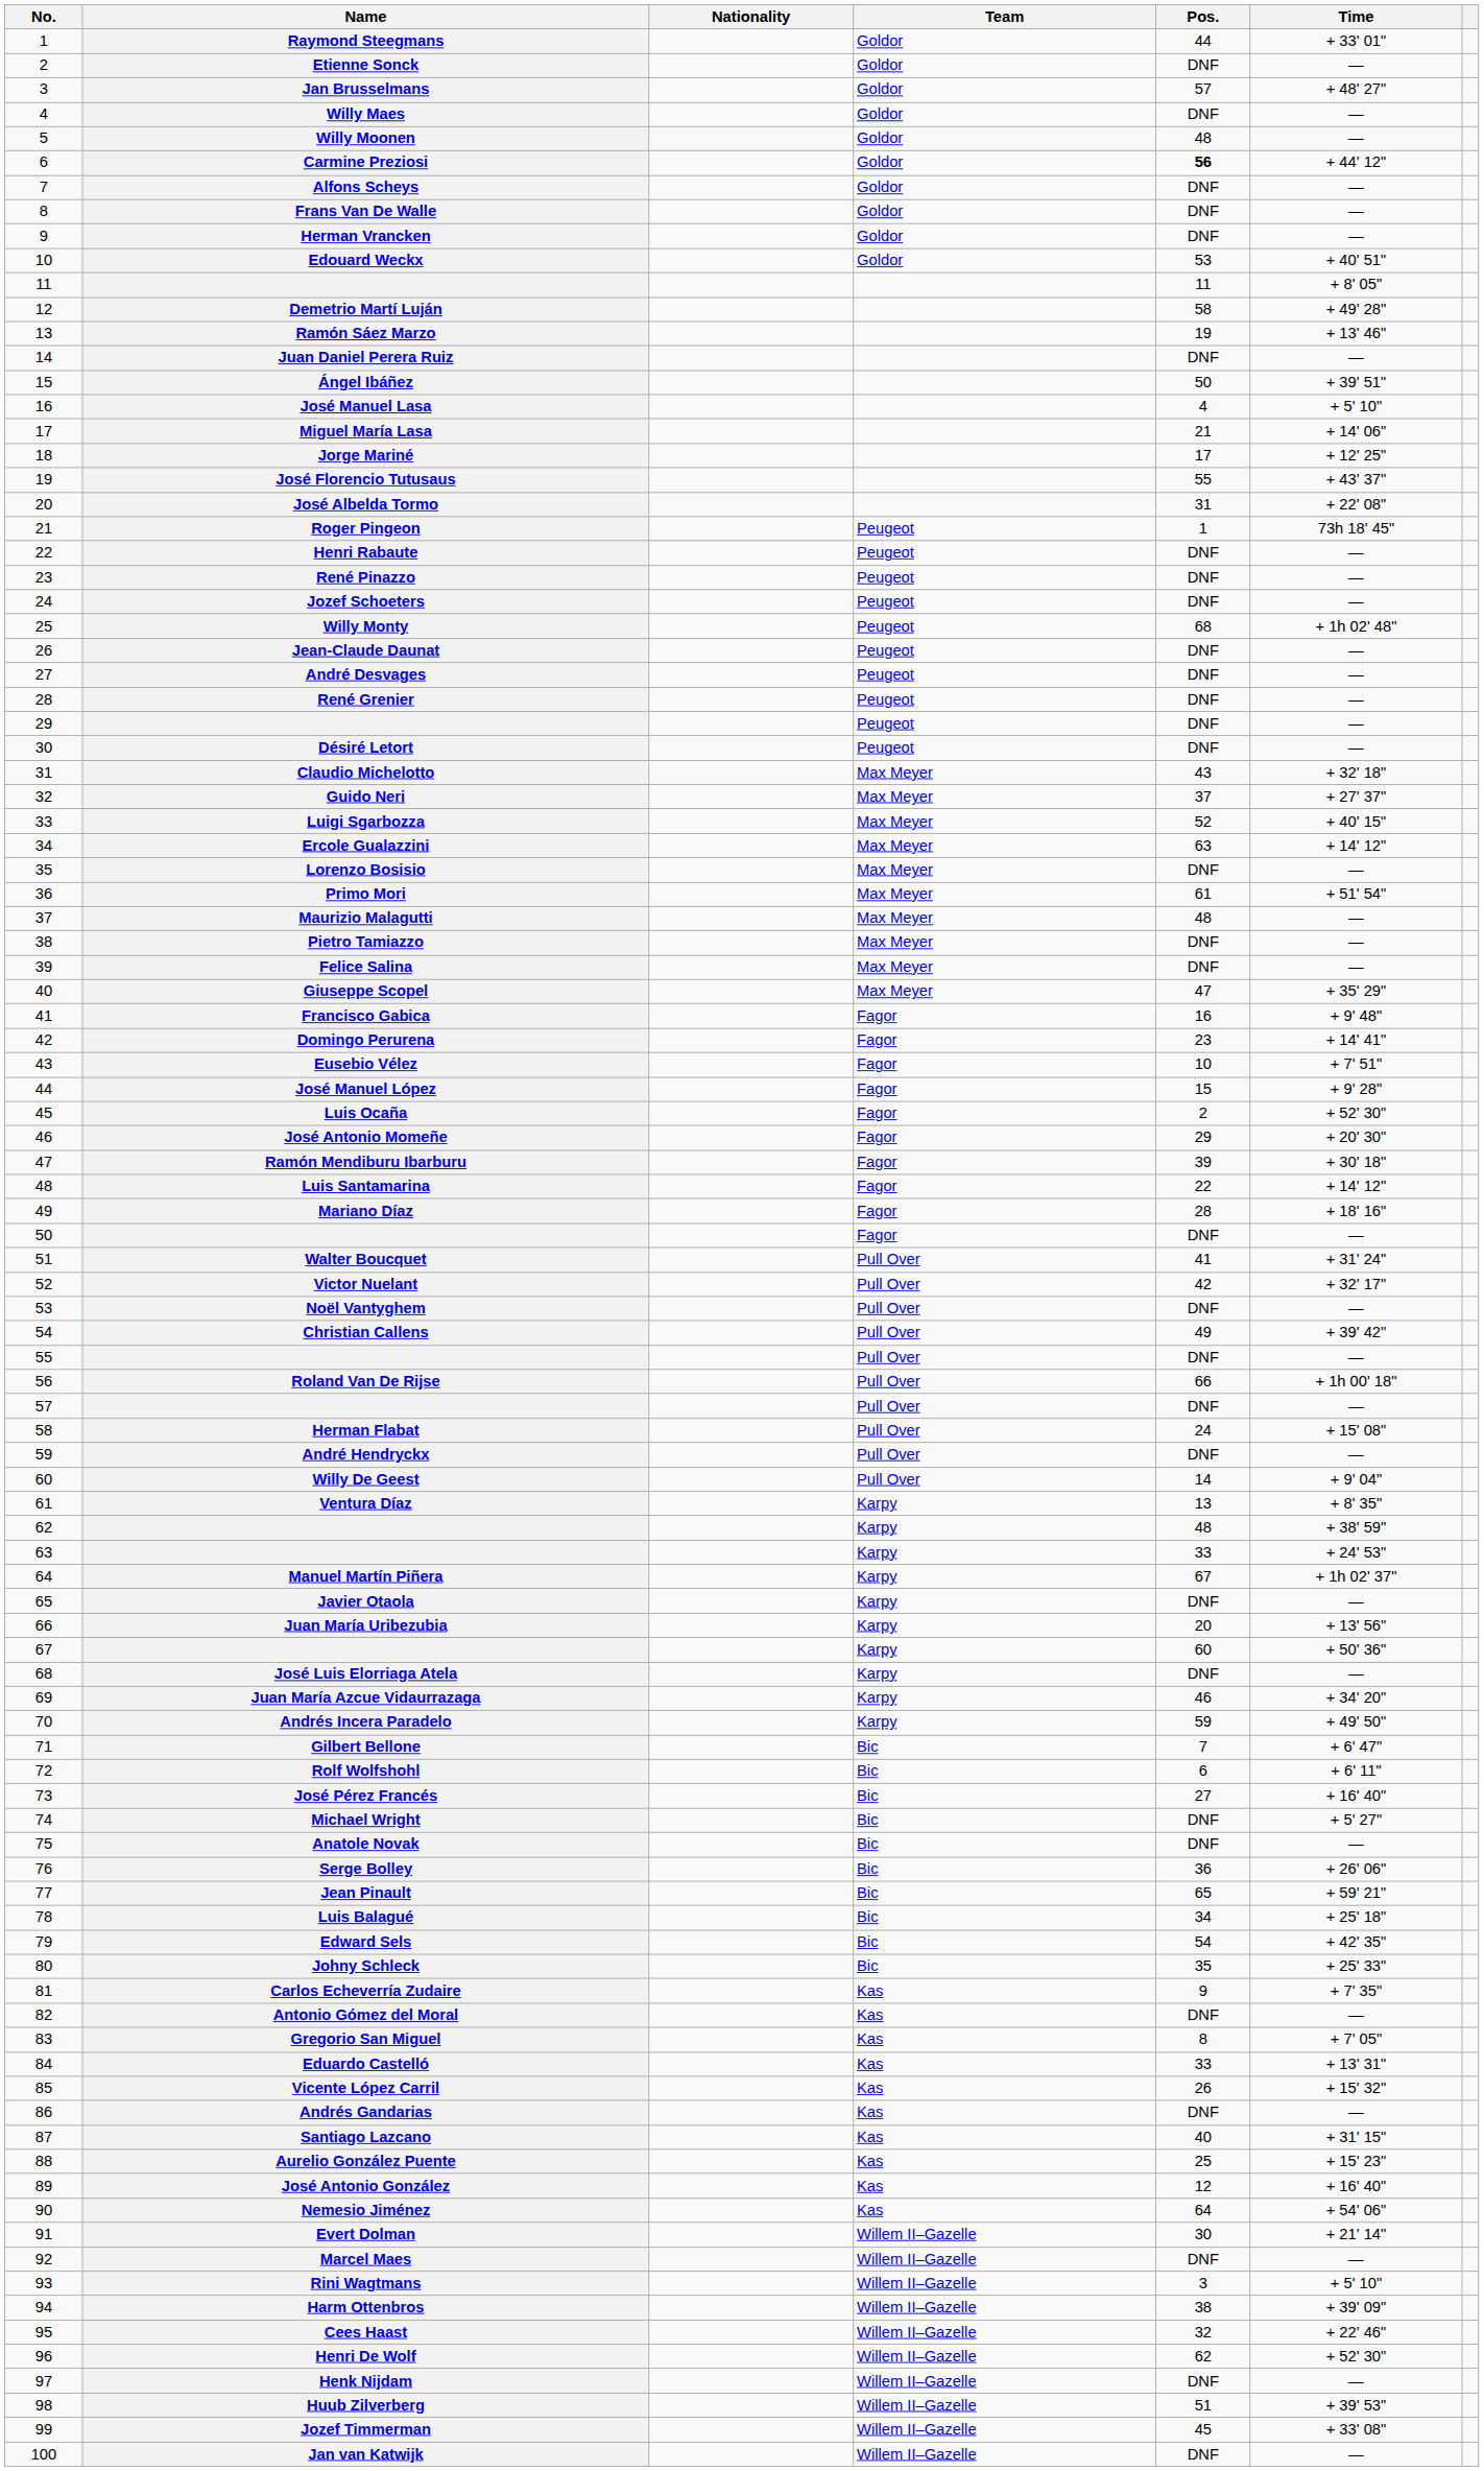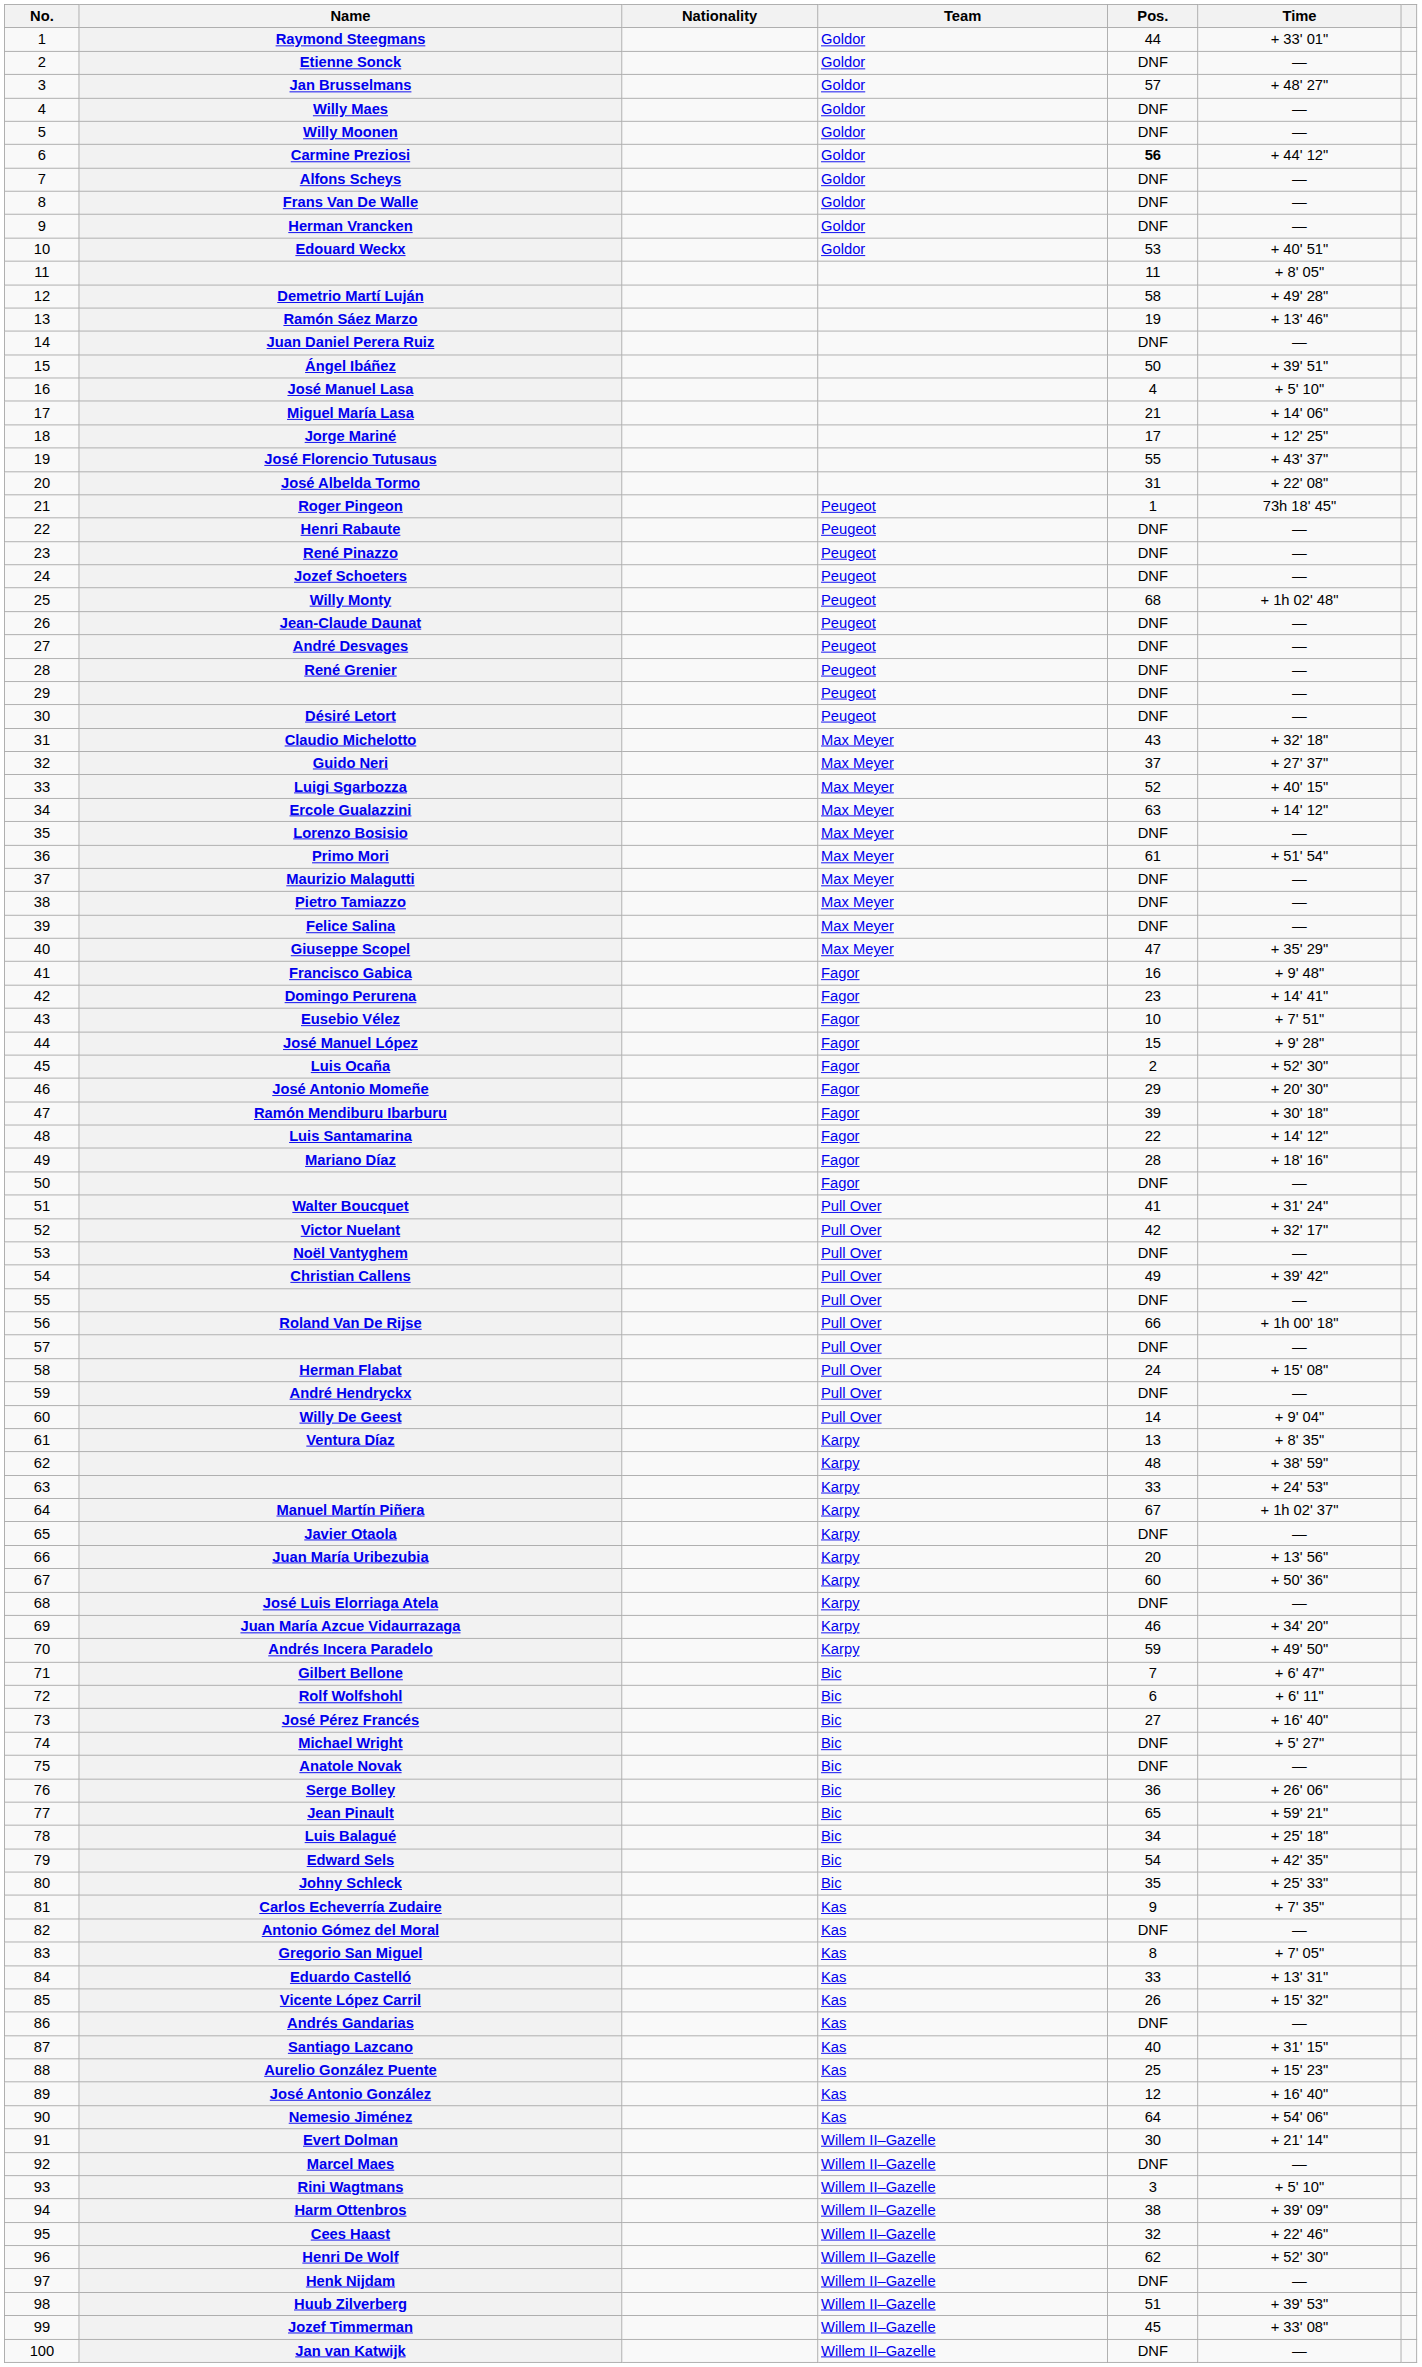Willy Moonen | Pos.: 48 -> DNF
Maurizio Malagutti | Pos.: 48 -> DNF
